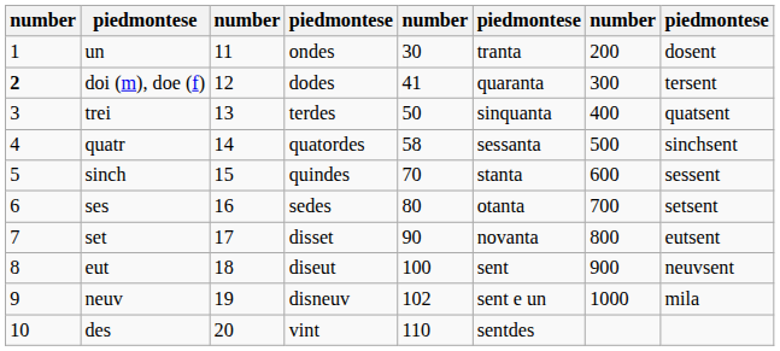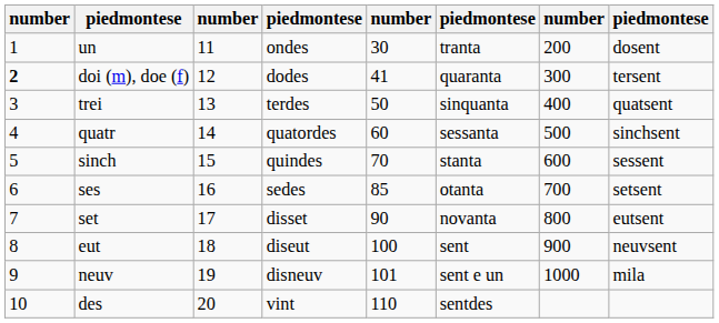quatr | column 5: 58 -> 60
ses | column 5: 80 -> 85
neuv | column 5: 102 -> 101
